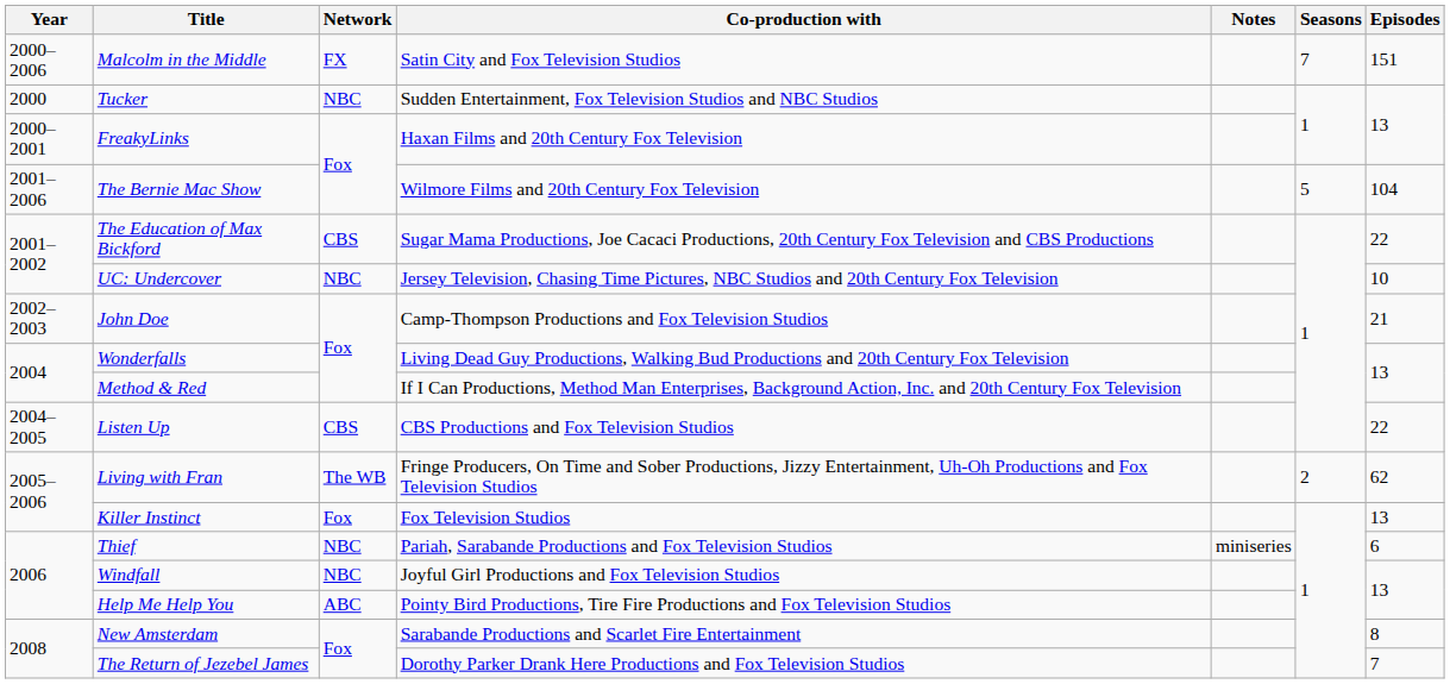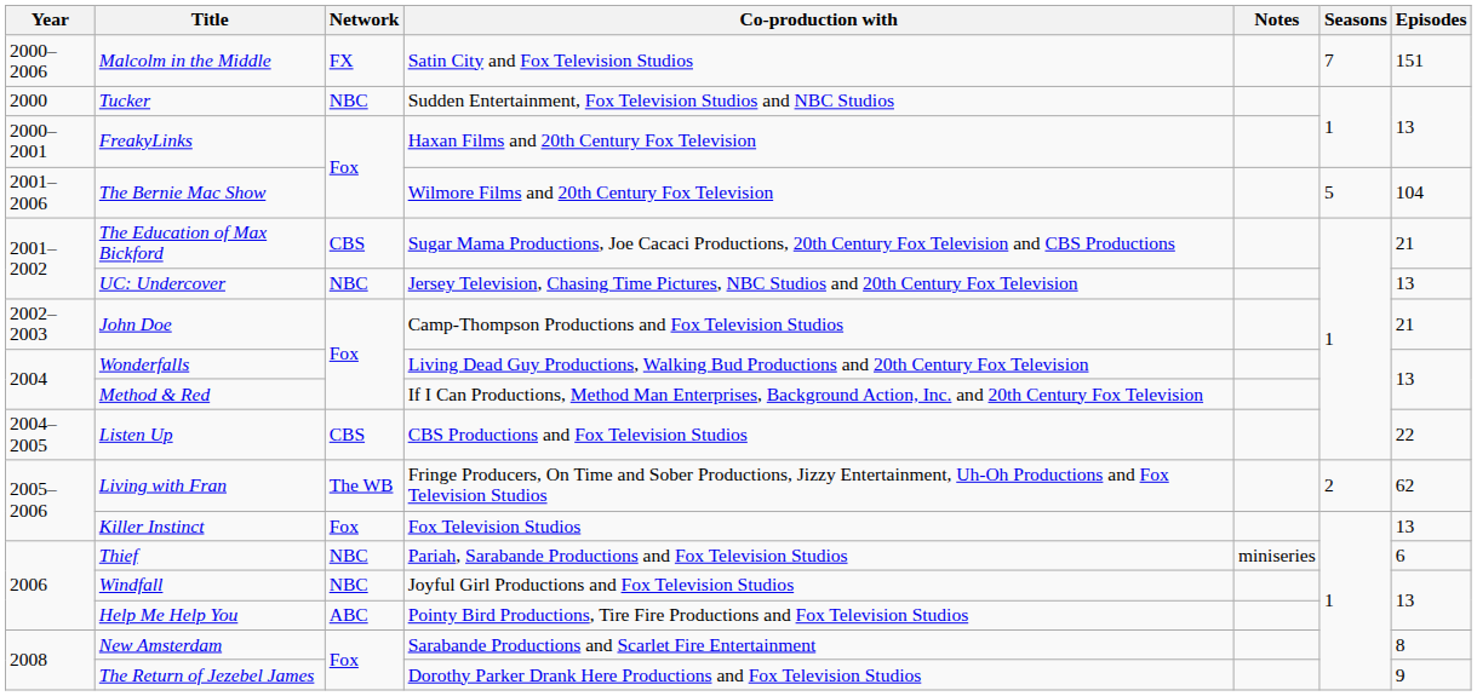The Education of Max Bickford | Episodes: 22 -> 21
UC: Undercover | Episodes: 10 -> 13
The Return of Jezebel James | Episodes: 7 -> 9
